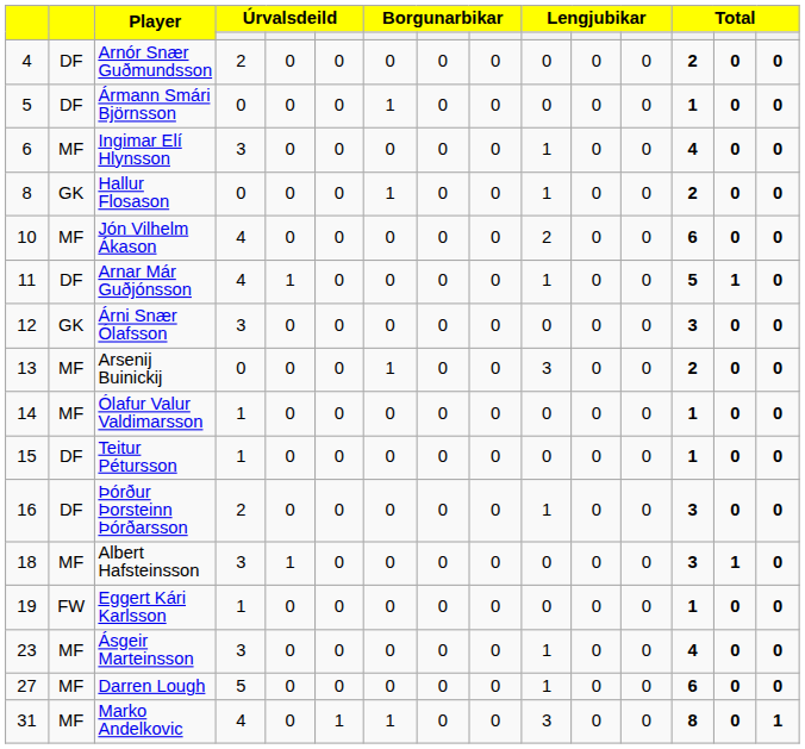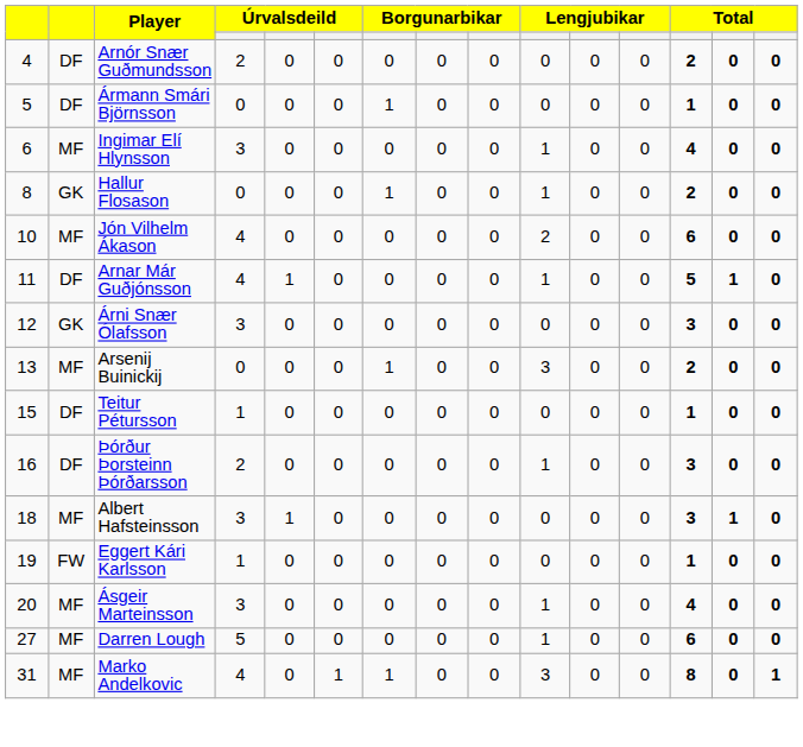- row: 14 | MF | Ólafur Valur Valdimarsson | 1 | 0 | 0 | 0 | 0 | 0 | 0 | 0 | 0 | 1 | 0 | 0
Ásgeir Marteinsson | column 1: 23 -> 20
